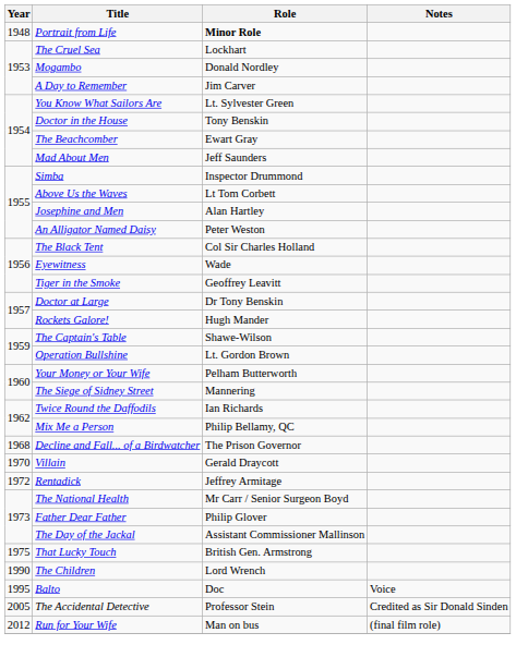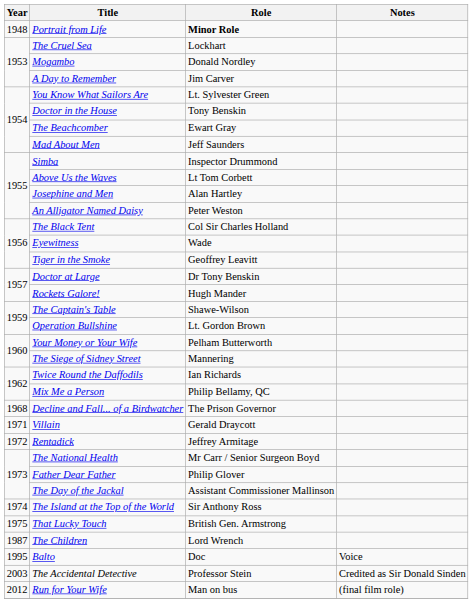Villain | Year: 1970 -> 1971
+ row: 1974 | The Island at the Top of the World | Sir Anthony Ross
The Children | Year: 1990 -> 1987
The Accidental Detective | Year: 2005 -> 2003
